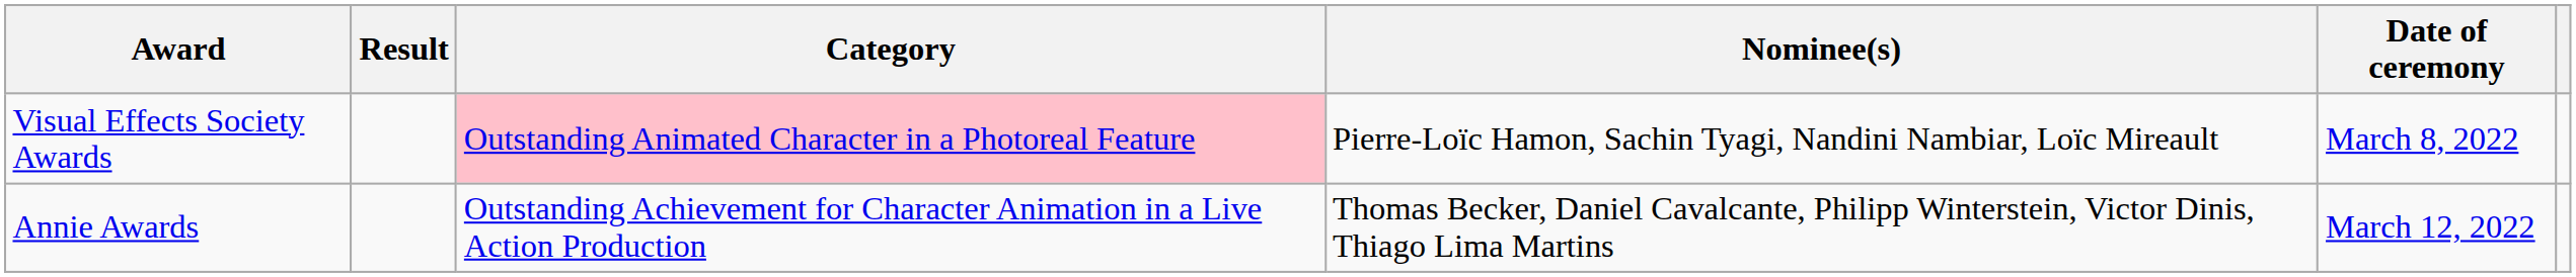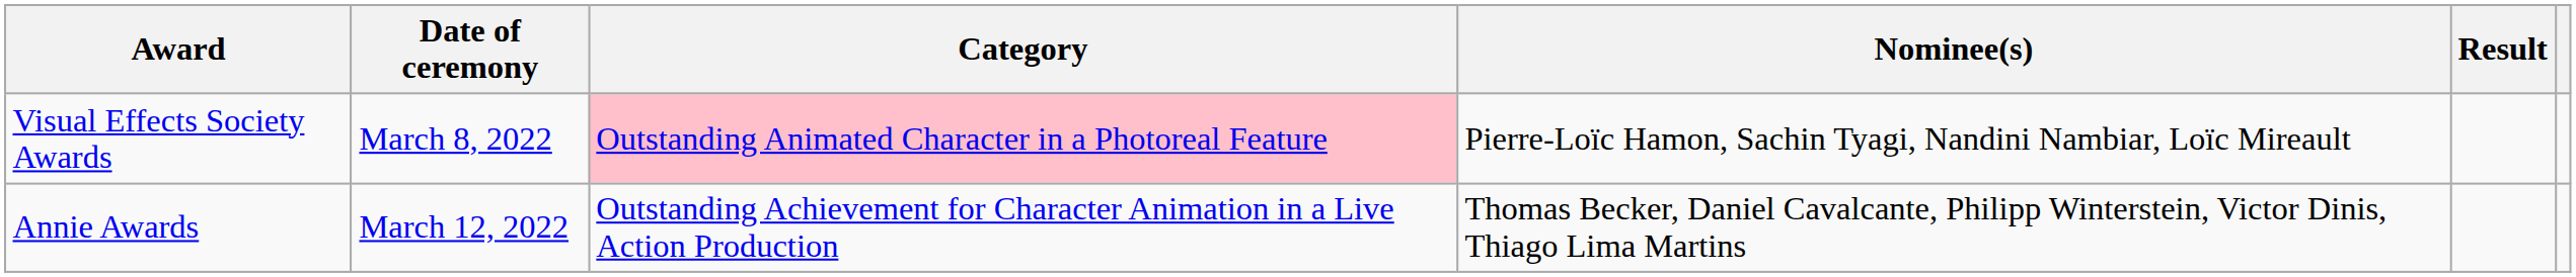columns swapped: Date of ceremony <-> Result
